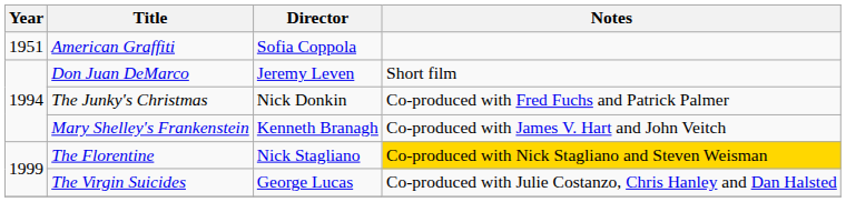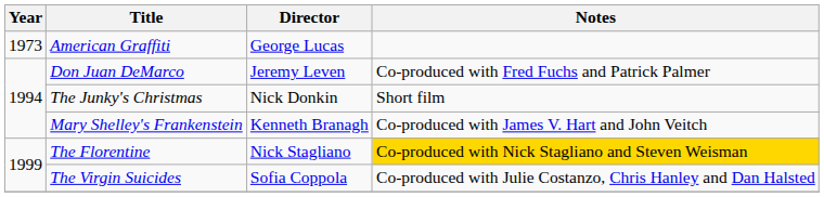American Graffiti | Year: 1951 -> 1973
American Graffiti | Director: Sofia Coppola -> George Lucas
Don Juan DeMarco | Notes: Short film -> Co-produced with Fred Fuchs and Patrick Palmer
The Junky's Christmas | Notes: Co-produced with Fred Fuchs and Patrick Palmer -> Short film
The Virgin Suicides | Director: George Lucas -> Sofia Coppola
